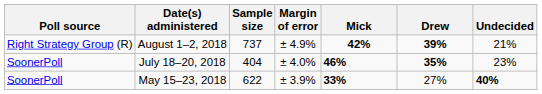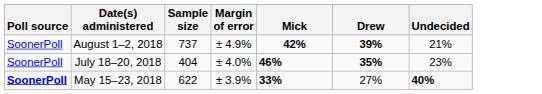August 1–2, 2018 | Poll source: Right Strategy Group (R) -> SoonerPoll
May 15–23, 2018 | Poll source: normal -> bold
